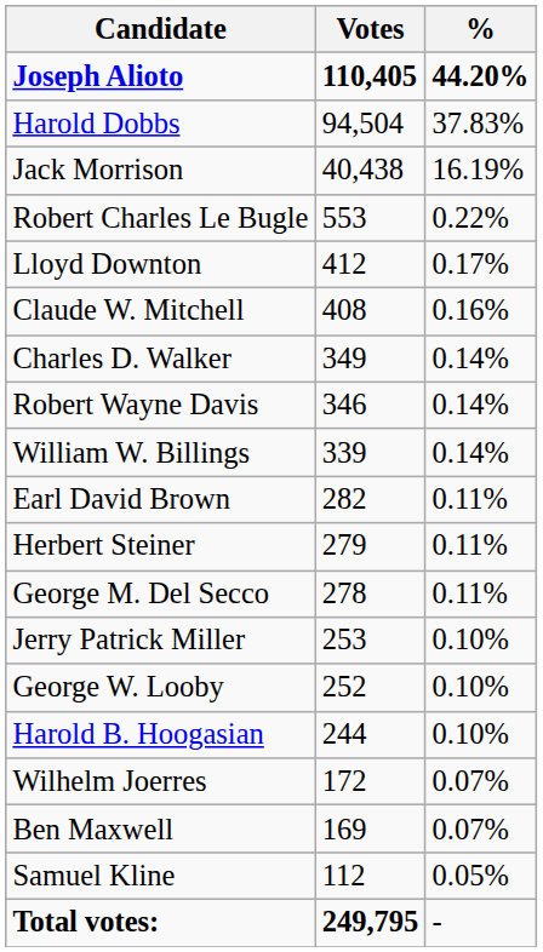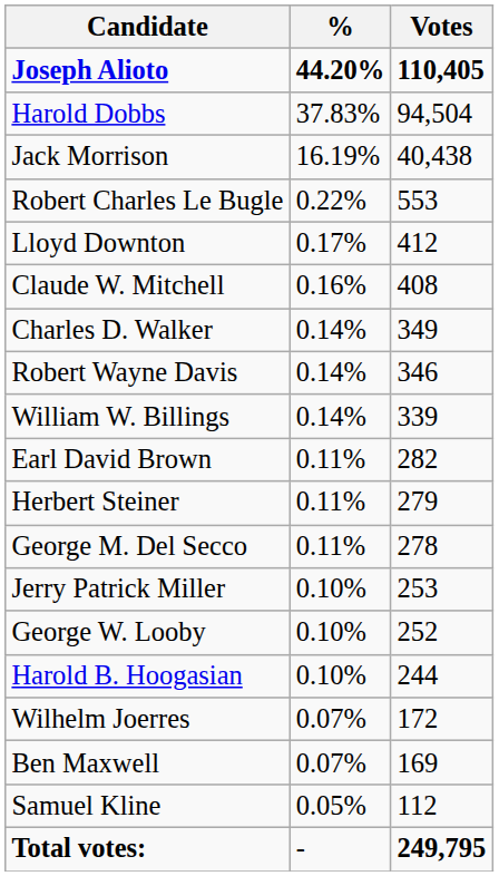columns swapped: Votes <-> %
